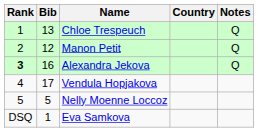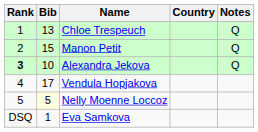Manon Petit | Bib: 12 -> 15
Alexandra Jekova | Bib: 16 -> 10
Nelly Moenne Loccoz | Bib: no background -> lightyellow background
